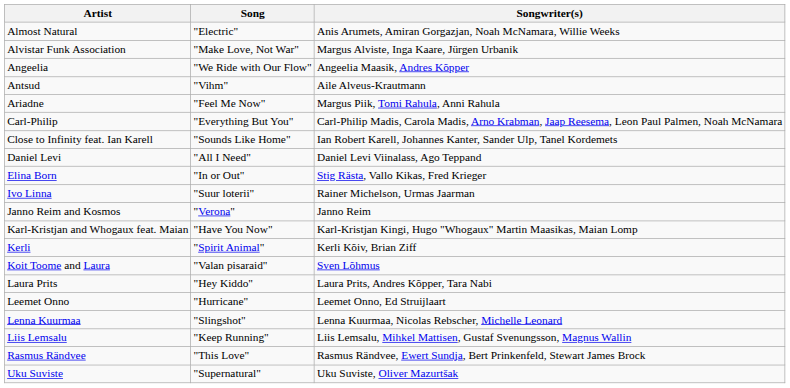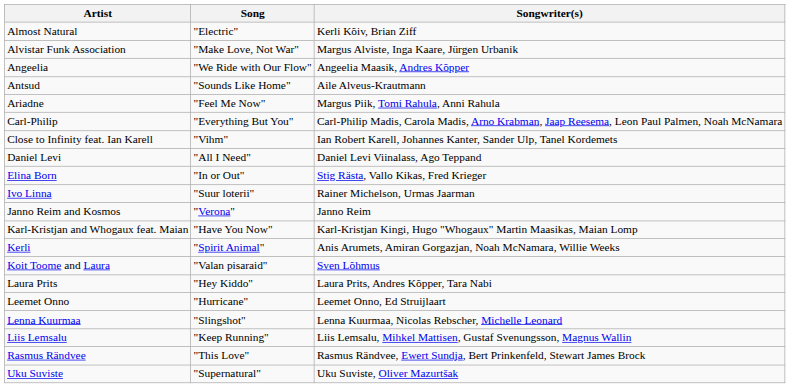Almost Natural | Songwriter(s): Anis Arumets, Amiran Gorgazjan, Noah McNamara, Willie Weeks -> Kerli Kõiv, Brian Ziff
Antsud | Song: "Vihm" -> "Sounds Like Home"
Close to Infinity feat. Ian Karell | Song: "Sounds Like Home" -> "Vihm"
Kerli | Songwriter(s): Kerli Kõiv, Brian Ziff -> Anis Arumets, Amiran Gorgazjan, Noah McNamara, Willie Weeks
